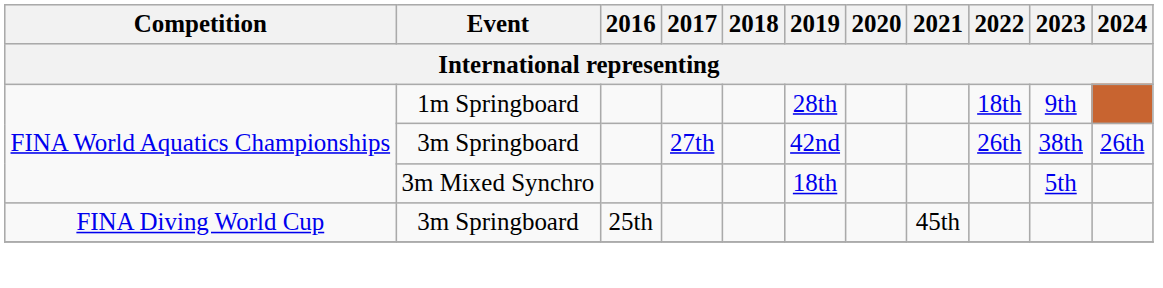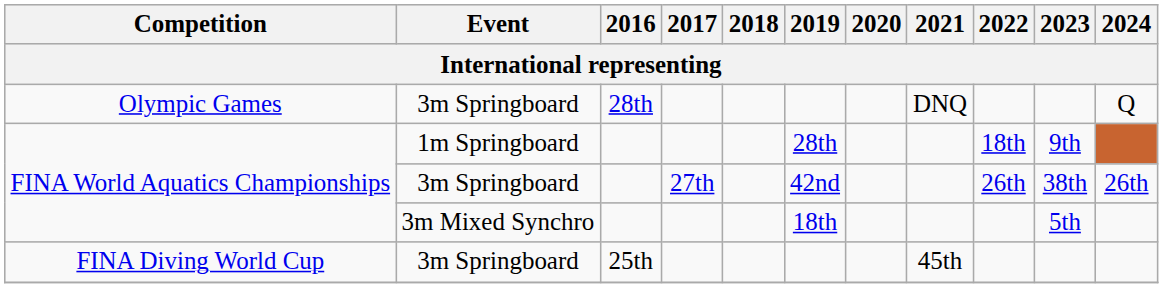+ row: Olympic Games | 3m Springboard | 28th | DNQ | Q
